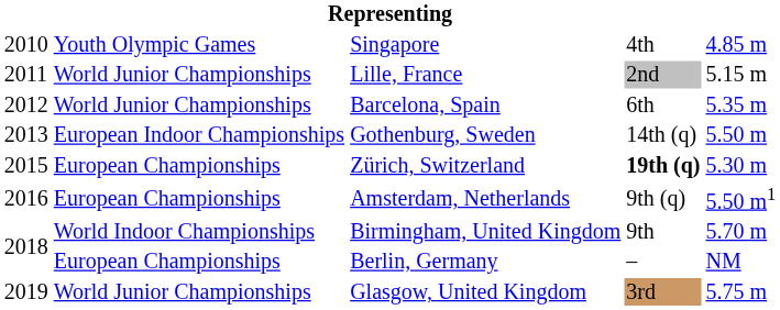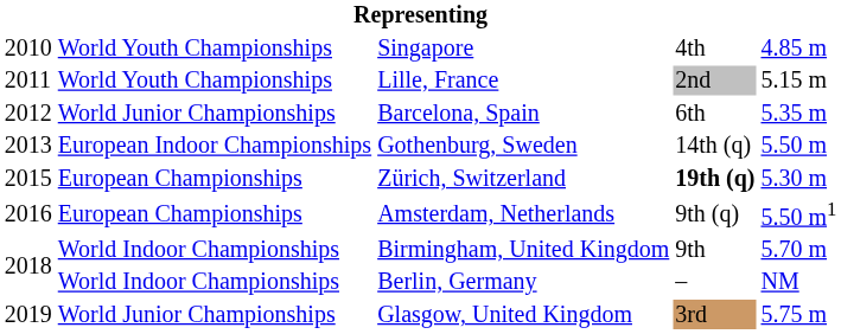Singapore | column 2: Youth Olympic Games -> World Youth Championships
Lille, France | column 2: World Junior Championships -> World Youth Championships
Berlin, Germany | column 2: European Championships -> World Indoor Championships
